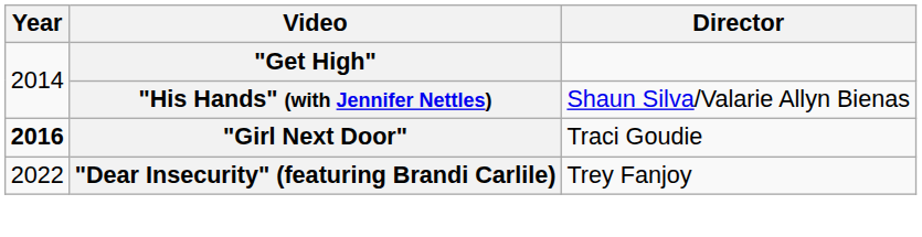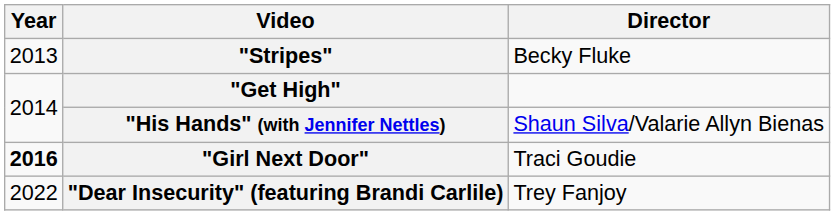+ row: 2013 | "Stripes" | Becky Fluke
